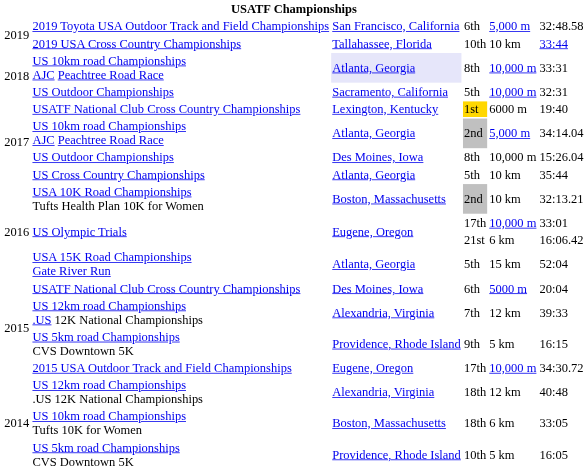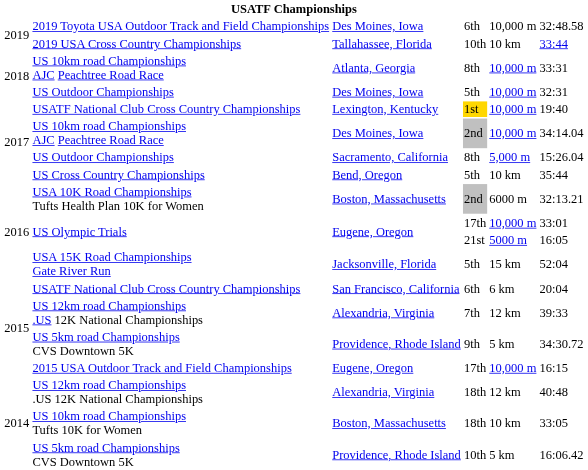2019 Toyota USA Outdoor Track and Field Championships | column 3: San Francisco, California -> Des Moines, Iowa
2019 Toyota USA Outdoor Track and Field Championships | column 5: 5,000 m -> 10,000 m
US 10km road Championships AJC Peachtree Road Race / 8th | column 3: lavender background -> no background
US Outdoor Championships / 5th | column 3: Sacramento, California -> Des Moines, Iowa
USATF National Club Cross Country Championships / 1st | column 5: 6000 m -> 10,000 m
US 10km road Championships AJC Peachtree Road Race / 2nd | column 3: Atlanta, Georgia -> Des Moines, Iowa
US 10km road Championships AJC Peachtree Road Race / 2nd | column 5: 5,000 m -> 10,000 m
US Outdoor Championships / 8th | column 3: Des Moines, Iowa -> Sacramento, California
US Outdoor Championships / 8th | column 5: 10,000 m -> 5,000 m
US Cross Country Championships | column 3: Atlanta, Georgia -> Bend, Oregon
USA 10K Road Championships Tufts Health Plan 10K for Women | column 5: 10 km -> 6000 m
US Olympic Trials / 21st | column 5: 6 km -> 5000 m
US Olympic Trials / 21st | column 6: 16:06.42 -> 16:05
USA 15K Road Championships Gate River Run | column 3: Atlanta, Georgia -> Jacksonville, Florida
USATF National Club Cross Country Championships / 6th | column 3: Des Moines, Iowa -> San Francisco, California
USATF National Club Cross Country Championships / 6th | column 5: 5000 m -> 6 km
US 5km road Championships CVS Downtown 5K / 9th | column 6: 16:15 -> 34:30.72
2015 USA Outdoor Track and Field Championships | column 6: 34:30.72 -> 16:15
US 10km road Championships Tufts 10K for Women | column 5: 6 km -> 10 km
US 5km road Championships CVS Downtown 5K / 10th | column 6: 16:05 -> 16:06.42
